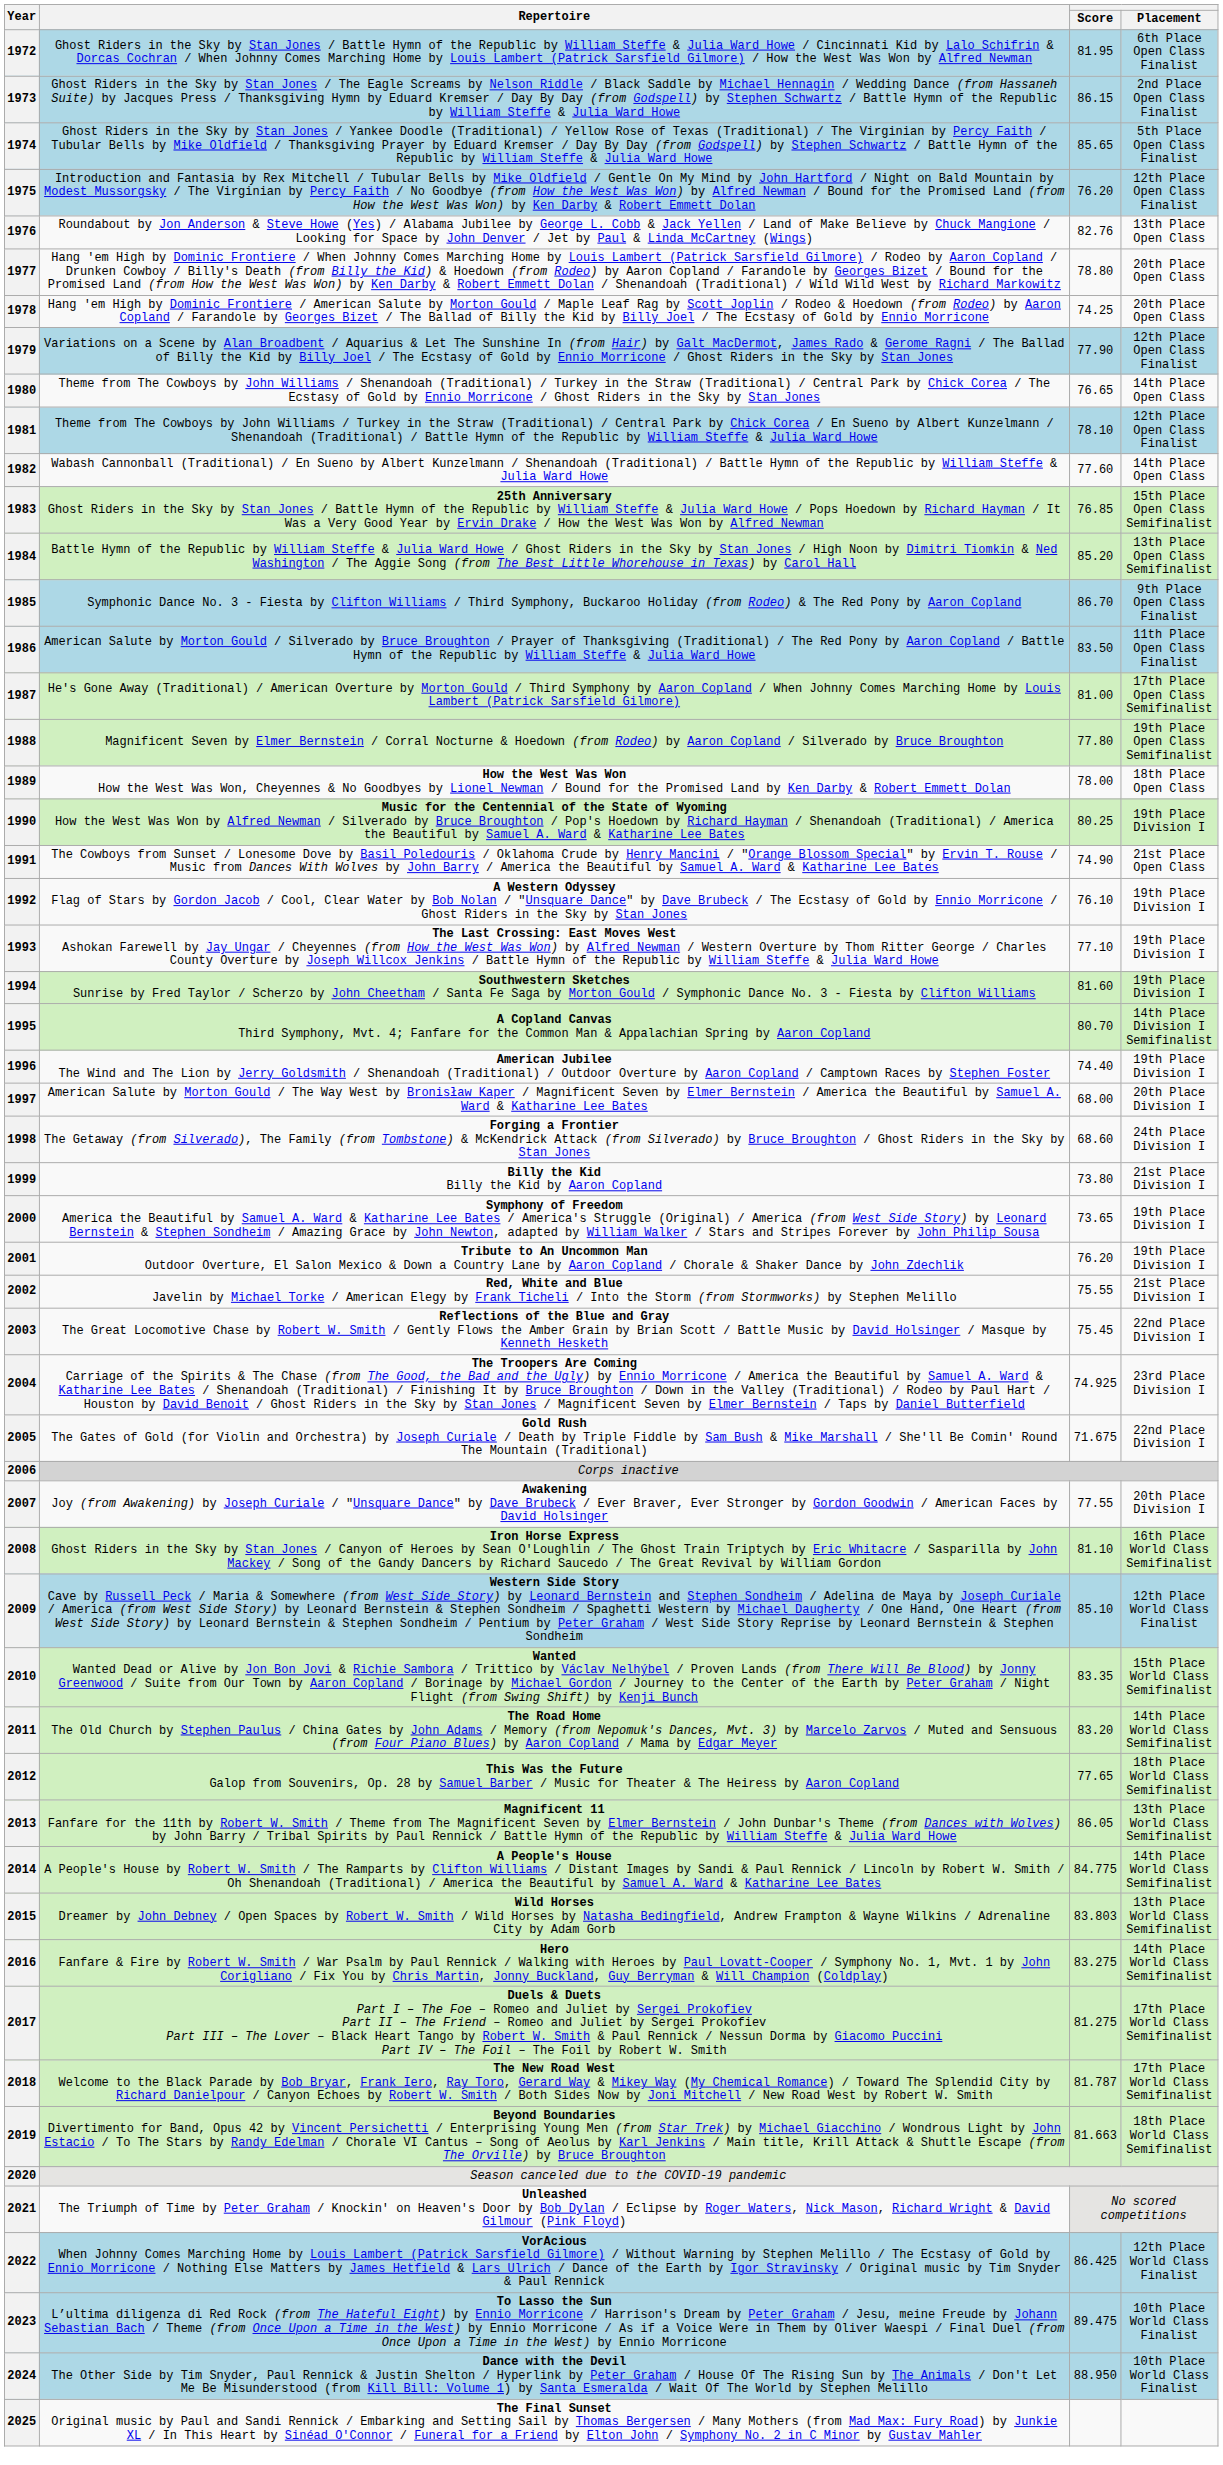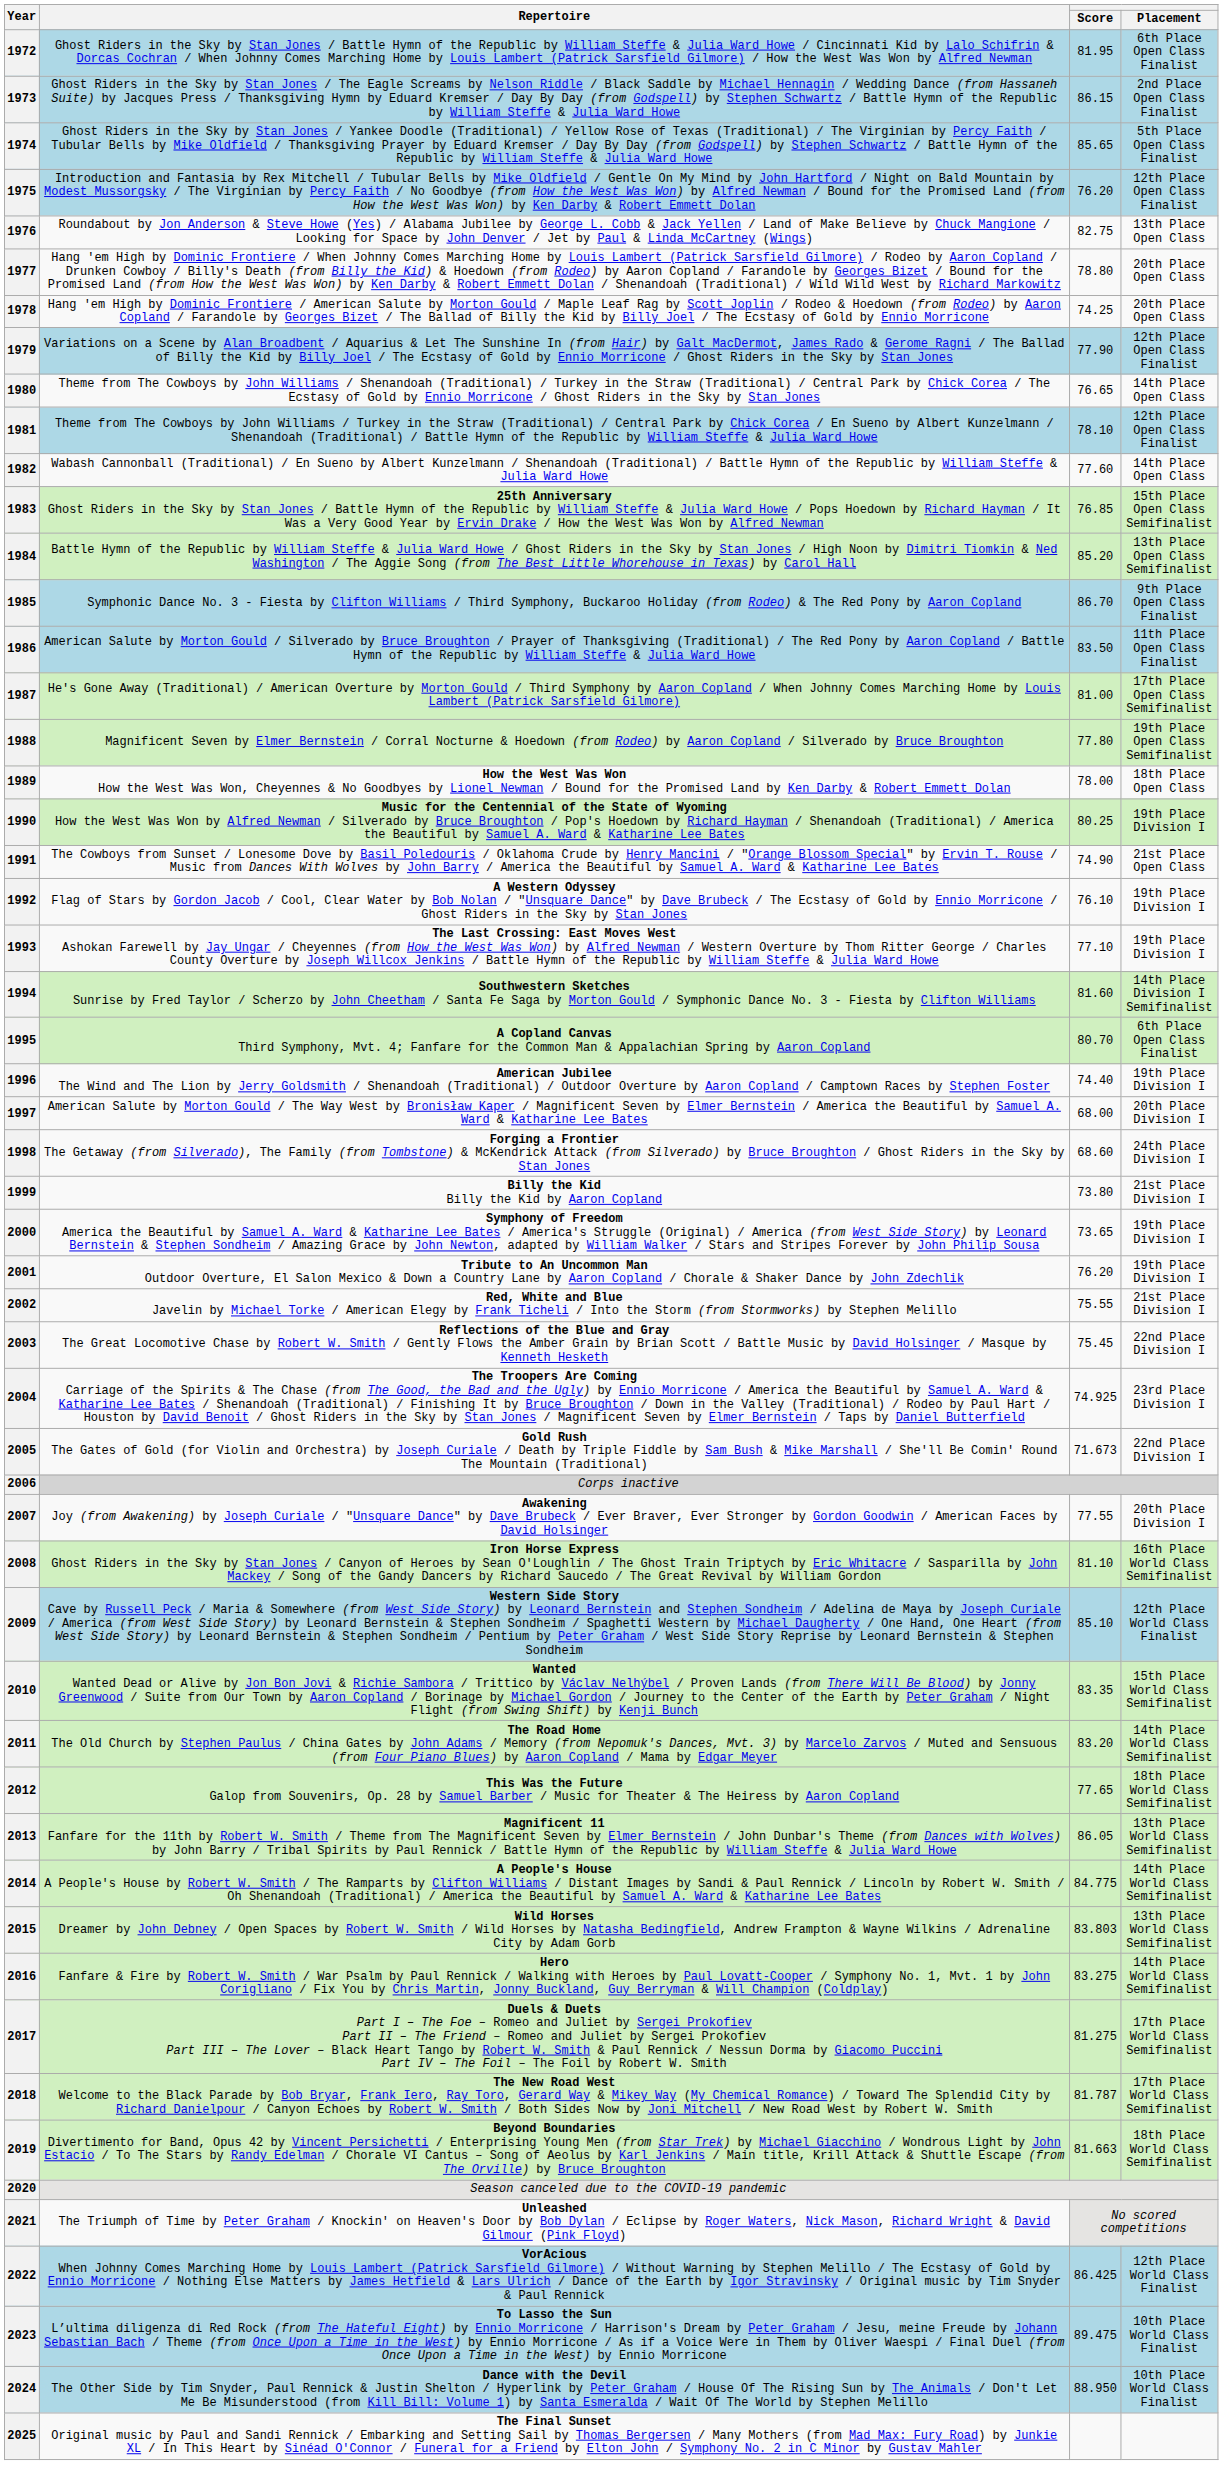1976 | Score: 82.76 -> 82.75
1994 | Placement: 19th Place Division I -> 14th Place Division I Semifinalist
1995 | Placement: 14th Place Division I Semifinalist -> 6th Place Open Class Finalist
2005 | Score: 71.675 -> 71.673
